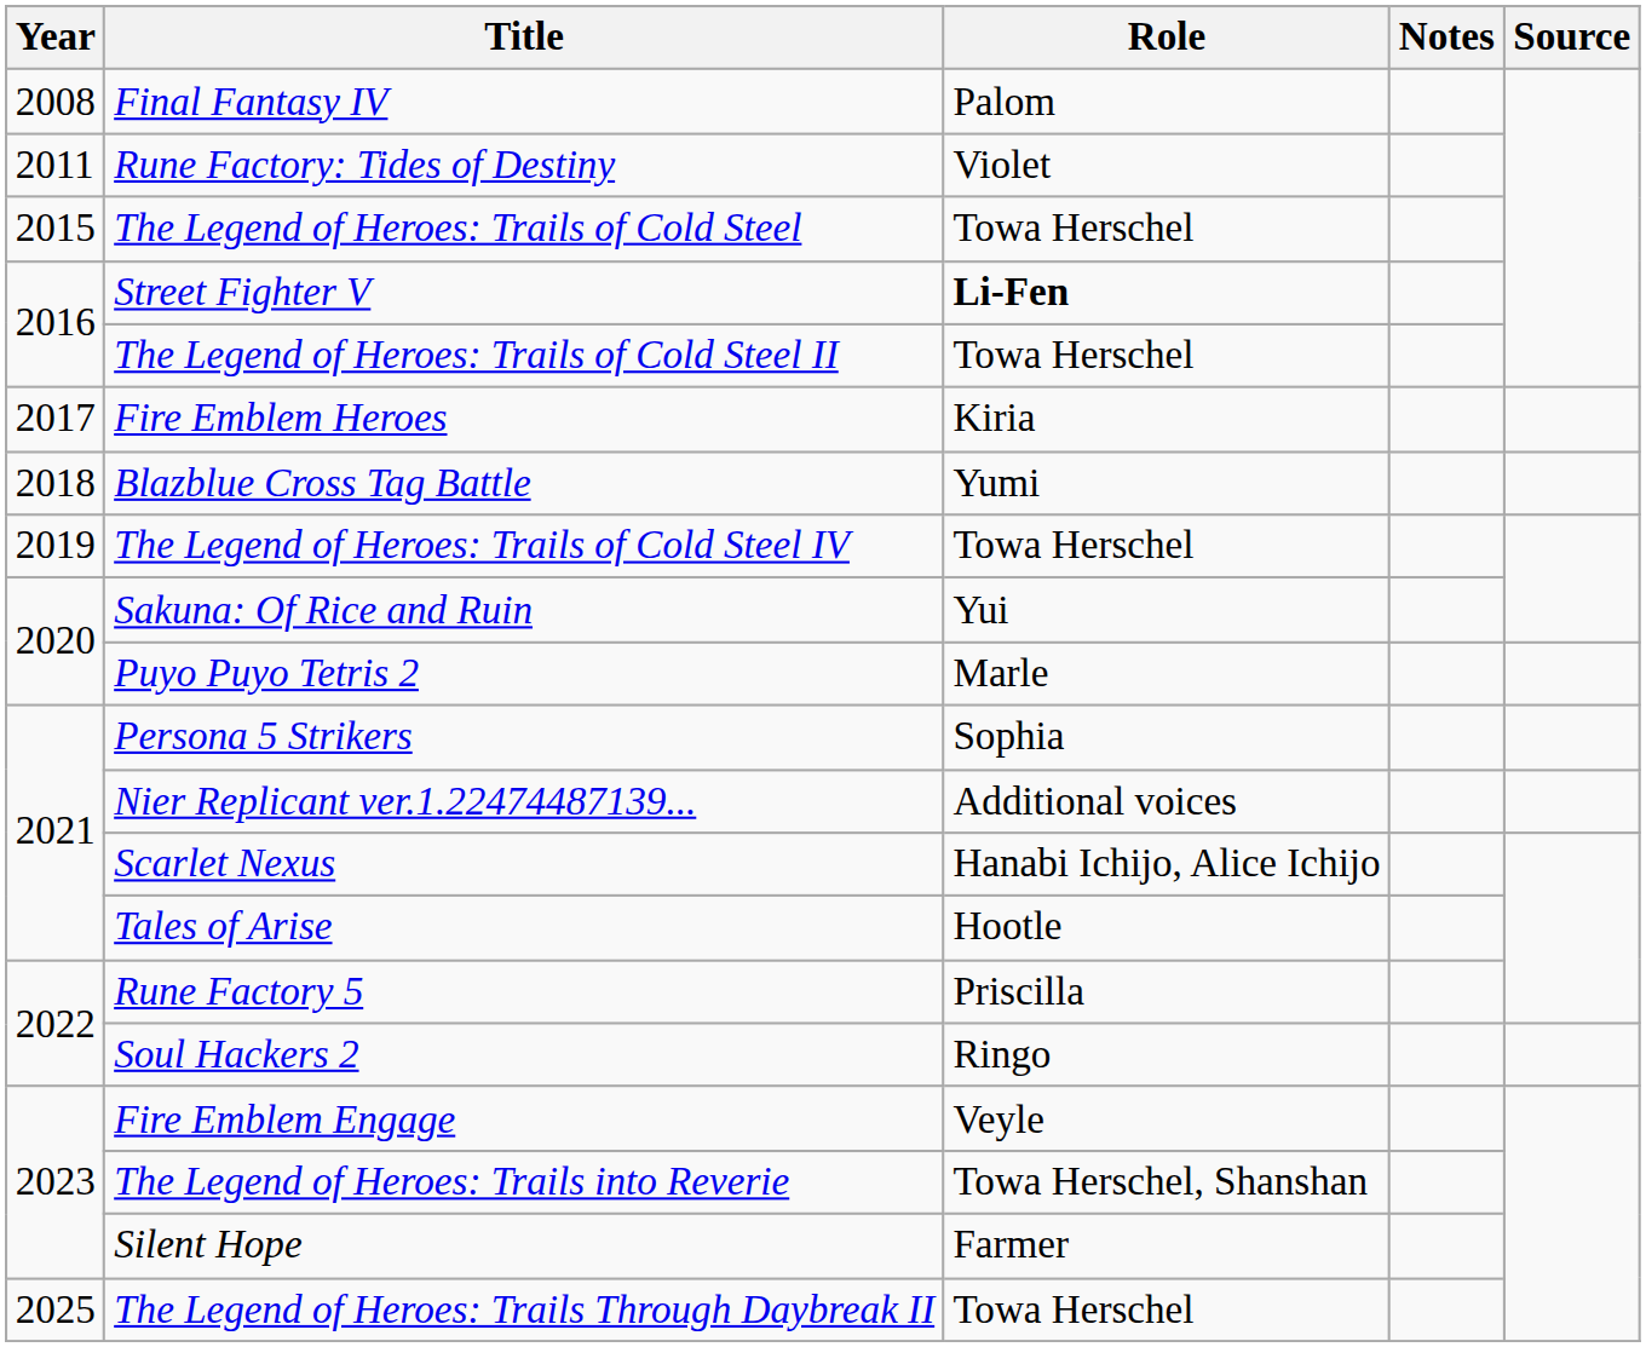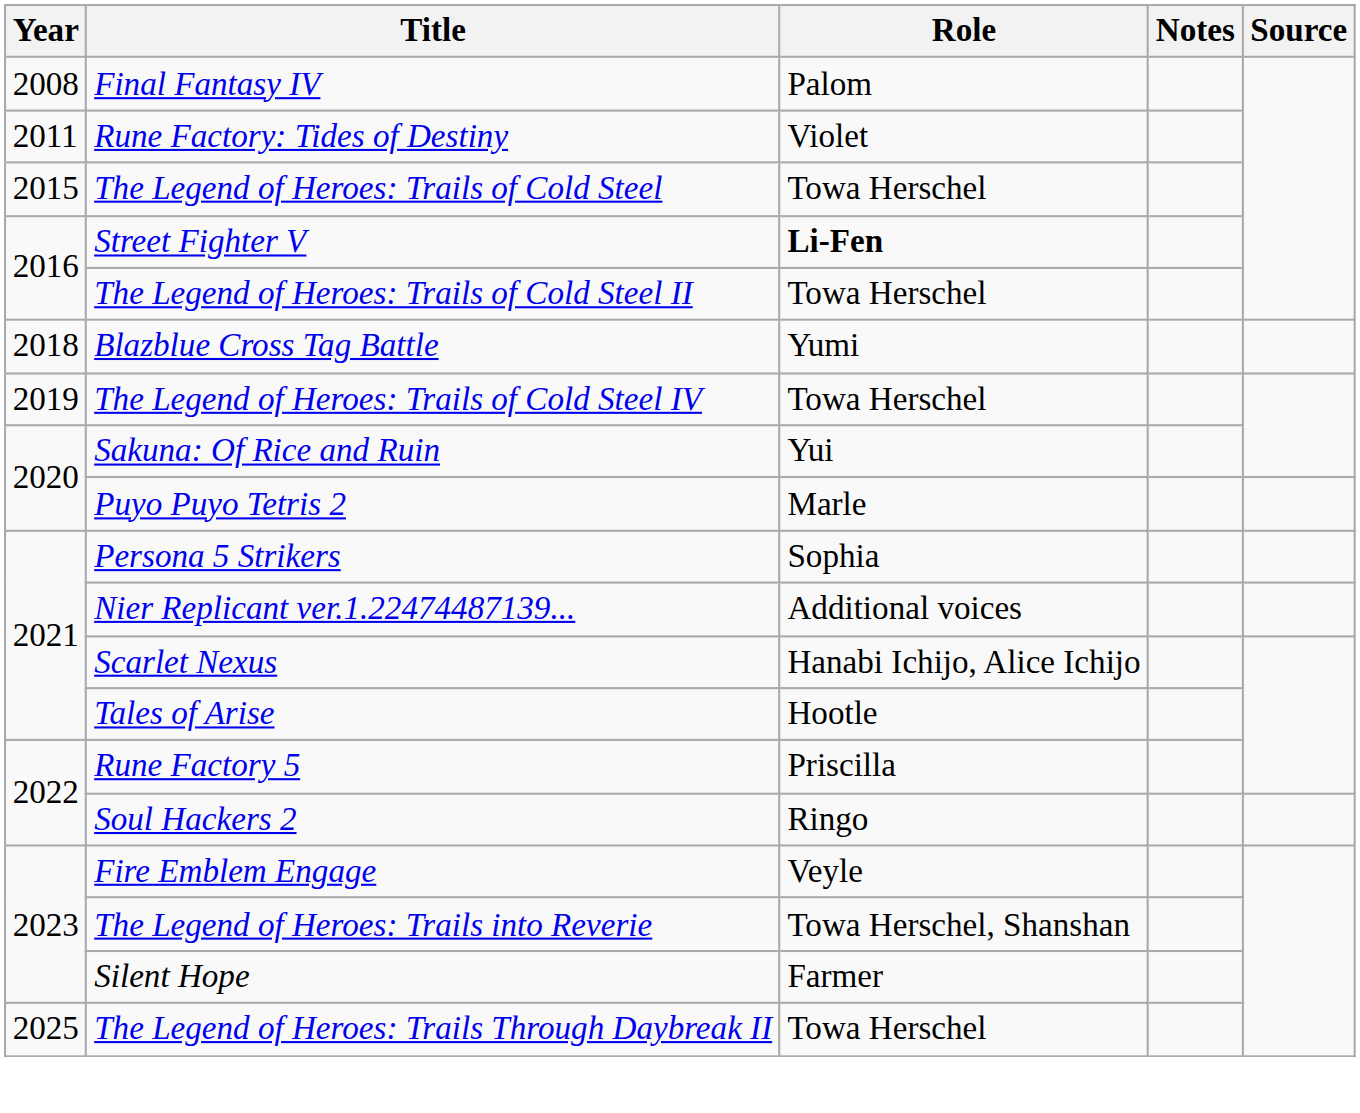- row: 2017 | Fire Emblem Heroes | Kiria
